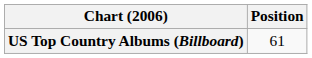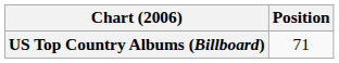US Top Country Albums (Billboard) | Position: 61 -> 71
